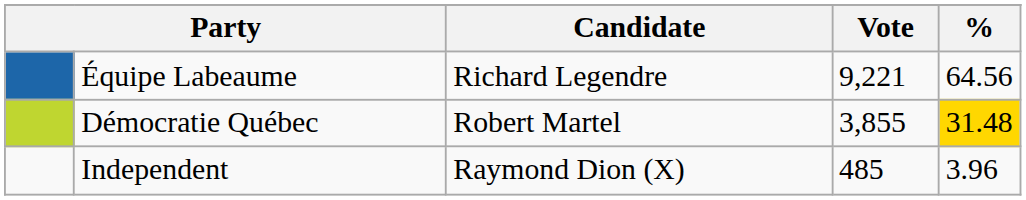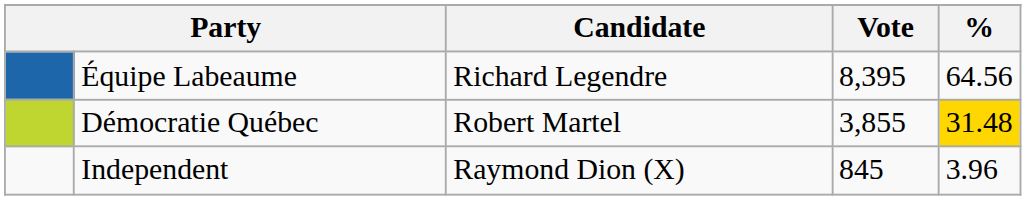Équipe Labeaume | Vote: 9,221 -> 8,395
Independent | Vote: 485 -> 845
